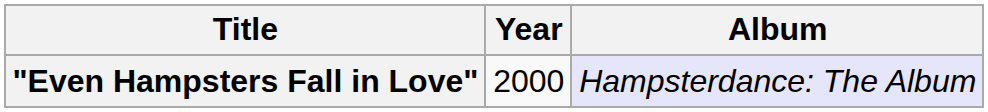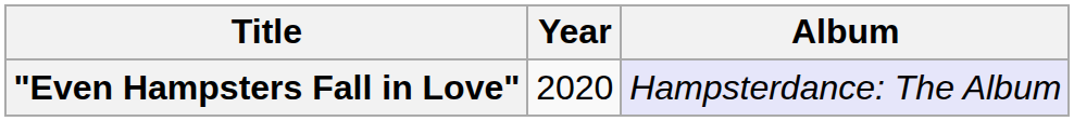"Even Hampsters Fall in Love" | Year: 2000 -> 2020
